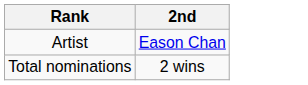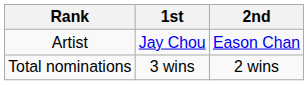+ column: 1st | Jay Chou | 3 wins
